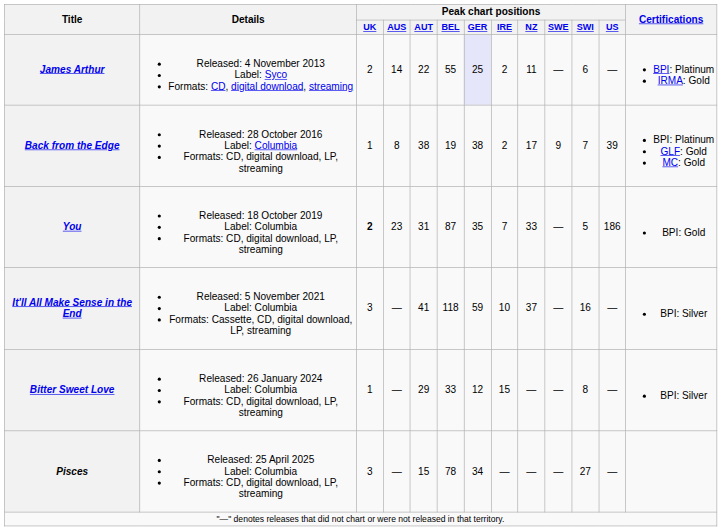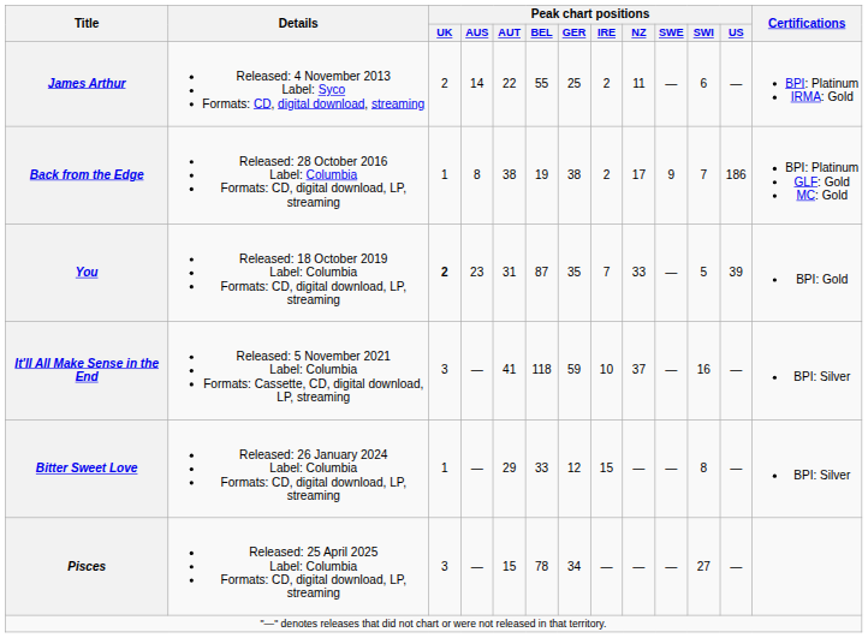James Arthur | Peak chart positions / GER: lavender background -> no background
Back from the Edge | Peak chart positions / US: 39 -> 186
You | Peak chart positions / US: 186 -> 39
